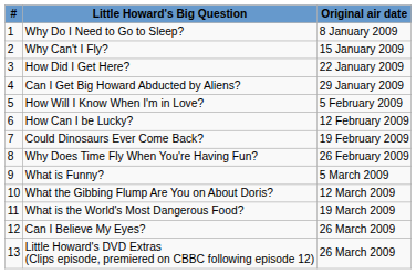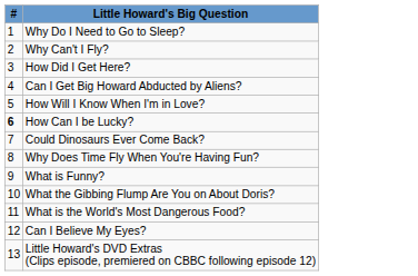- column: Original air date | 8 January 2009 | 15 January 2009 | 22 January 2009 | 29 January 2009 | 5 February 2009 | 12 February 2009 | 19 February 2009 | 26 February 2009 | 5 March 2009 | 12 March 2009 | 19 March 2009 | 26 March 2009 | 26 March 2009
How Can I be Lucky? | #: normal -> bold
